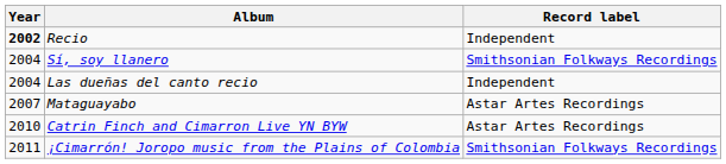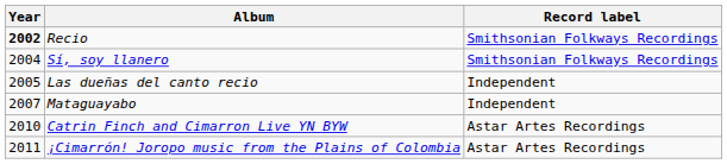Recio | Record label: Independent -> Smithsonian Folkways Recordings
Las dueñas del canto recio | Year: 2004 -> 2005
Mataguayabo | Record label: Astar Artes Recordings -> Independent
¡Cimarrón! Joropo music from the Plains of Colombia | Record label: Smithsonian Folkways Recordings -> Astar Artes Recordings
